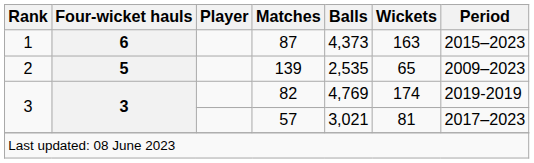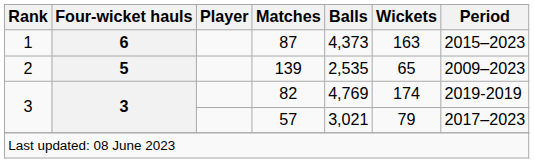57 | Wickets: 81 -> 79
